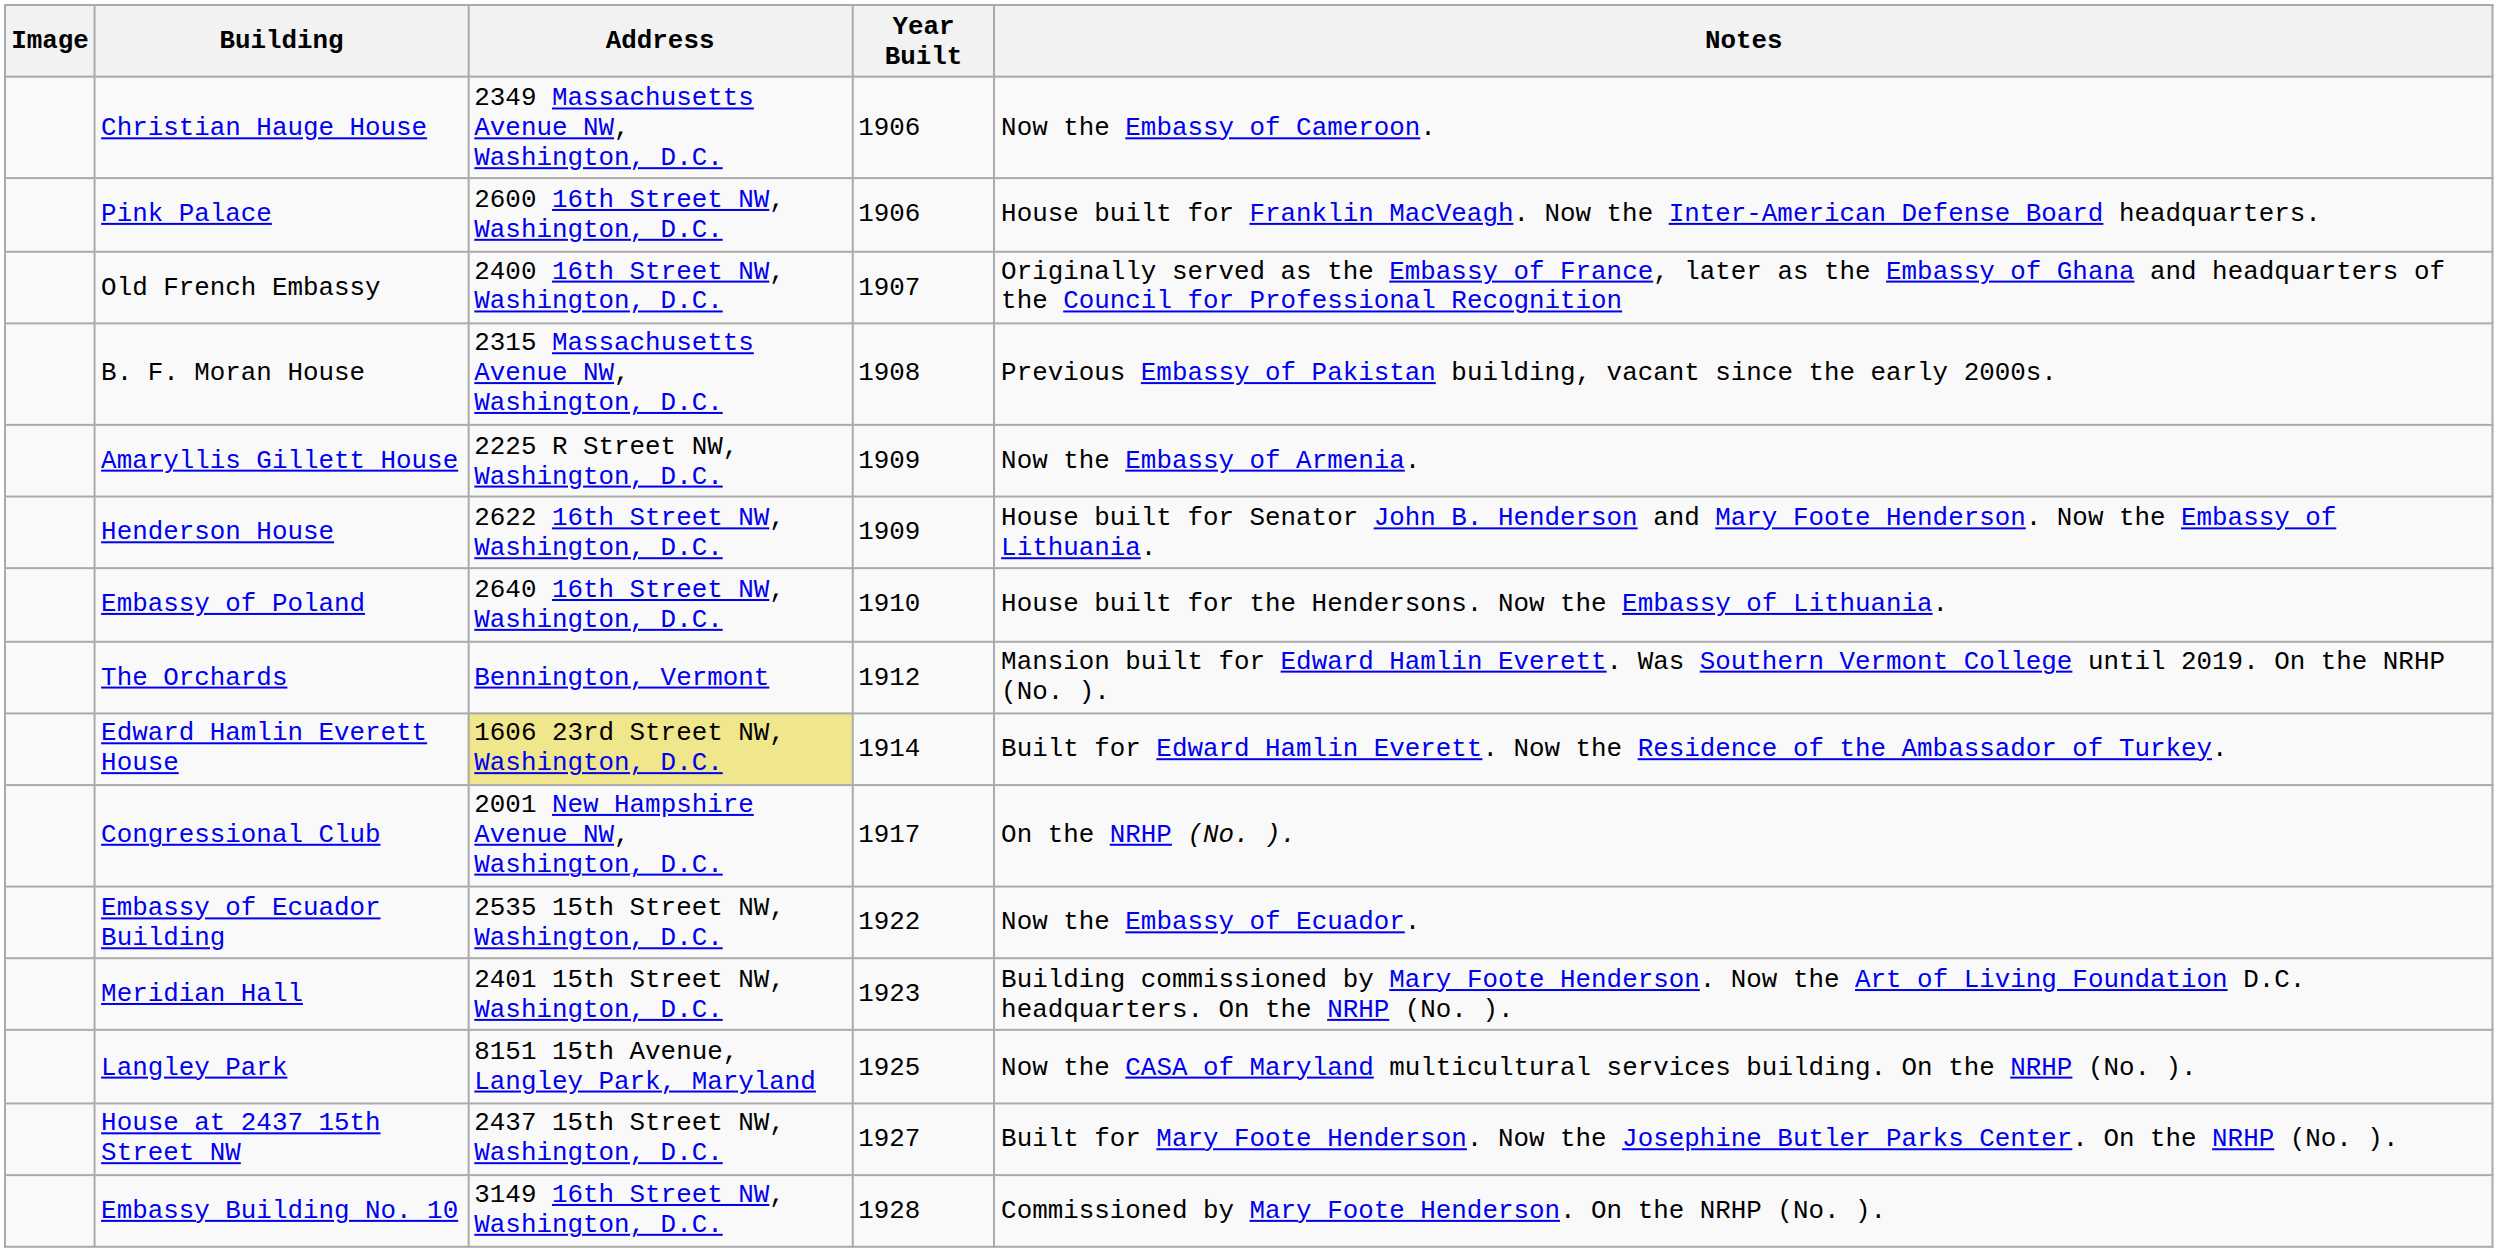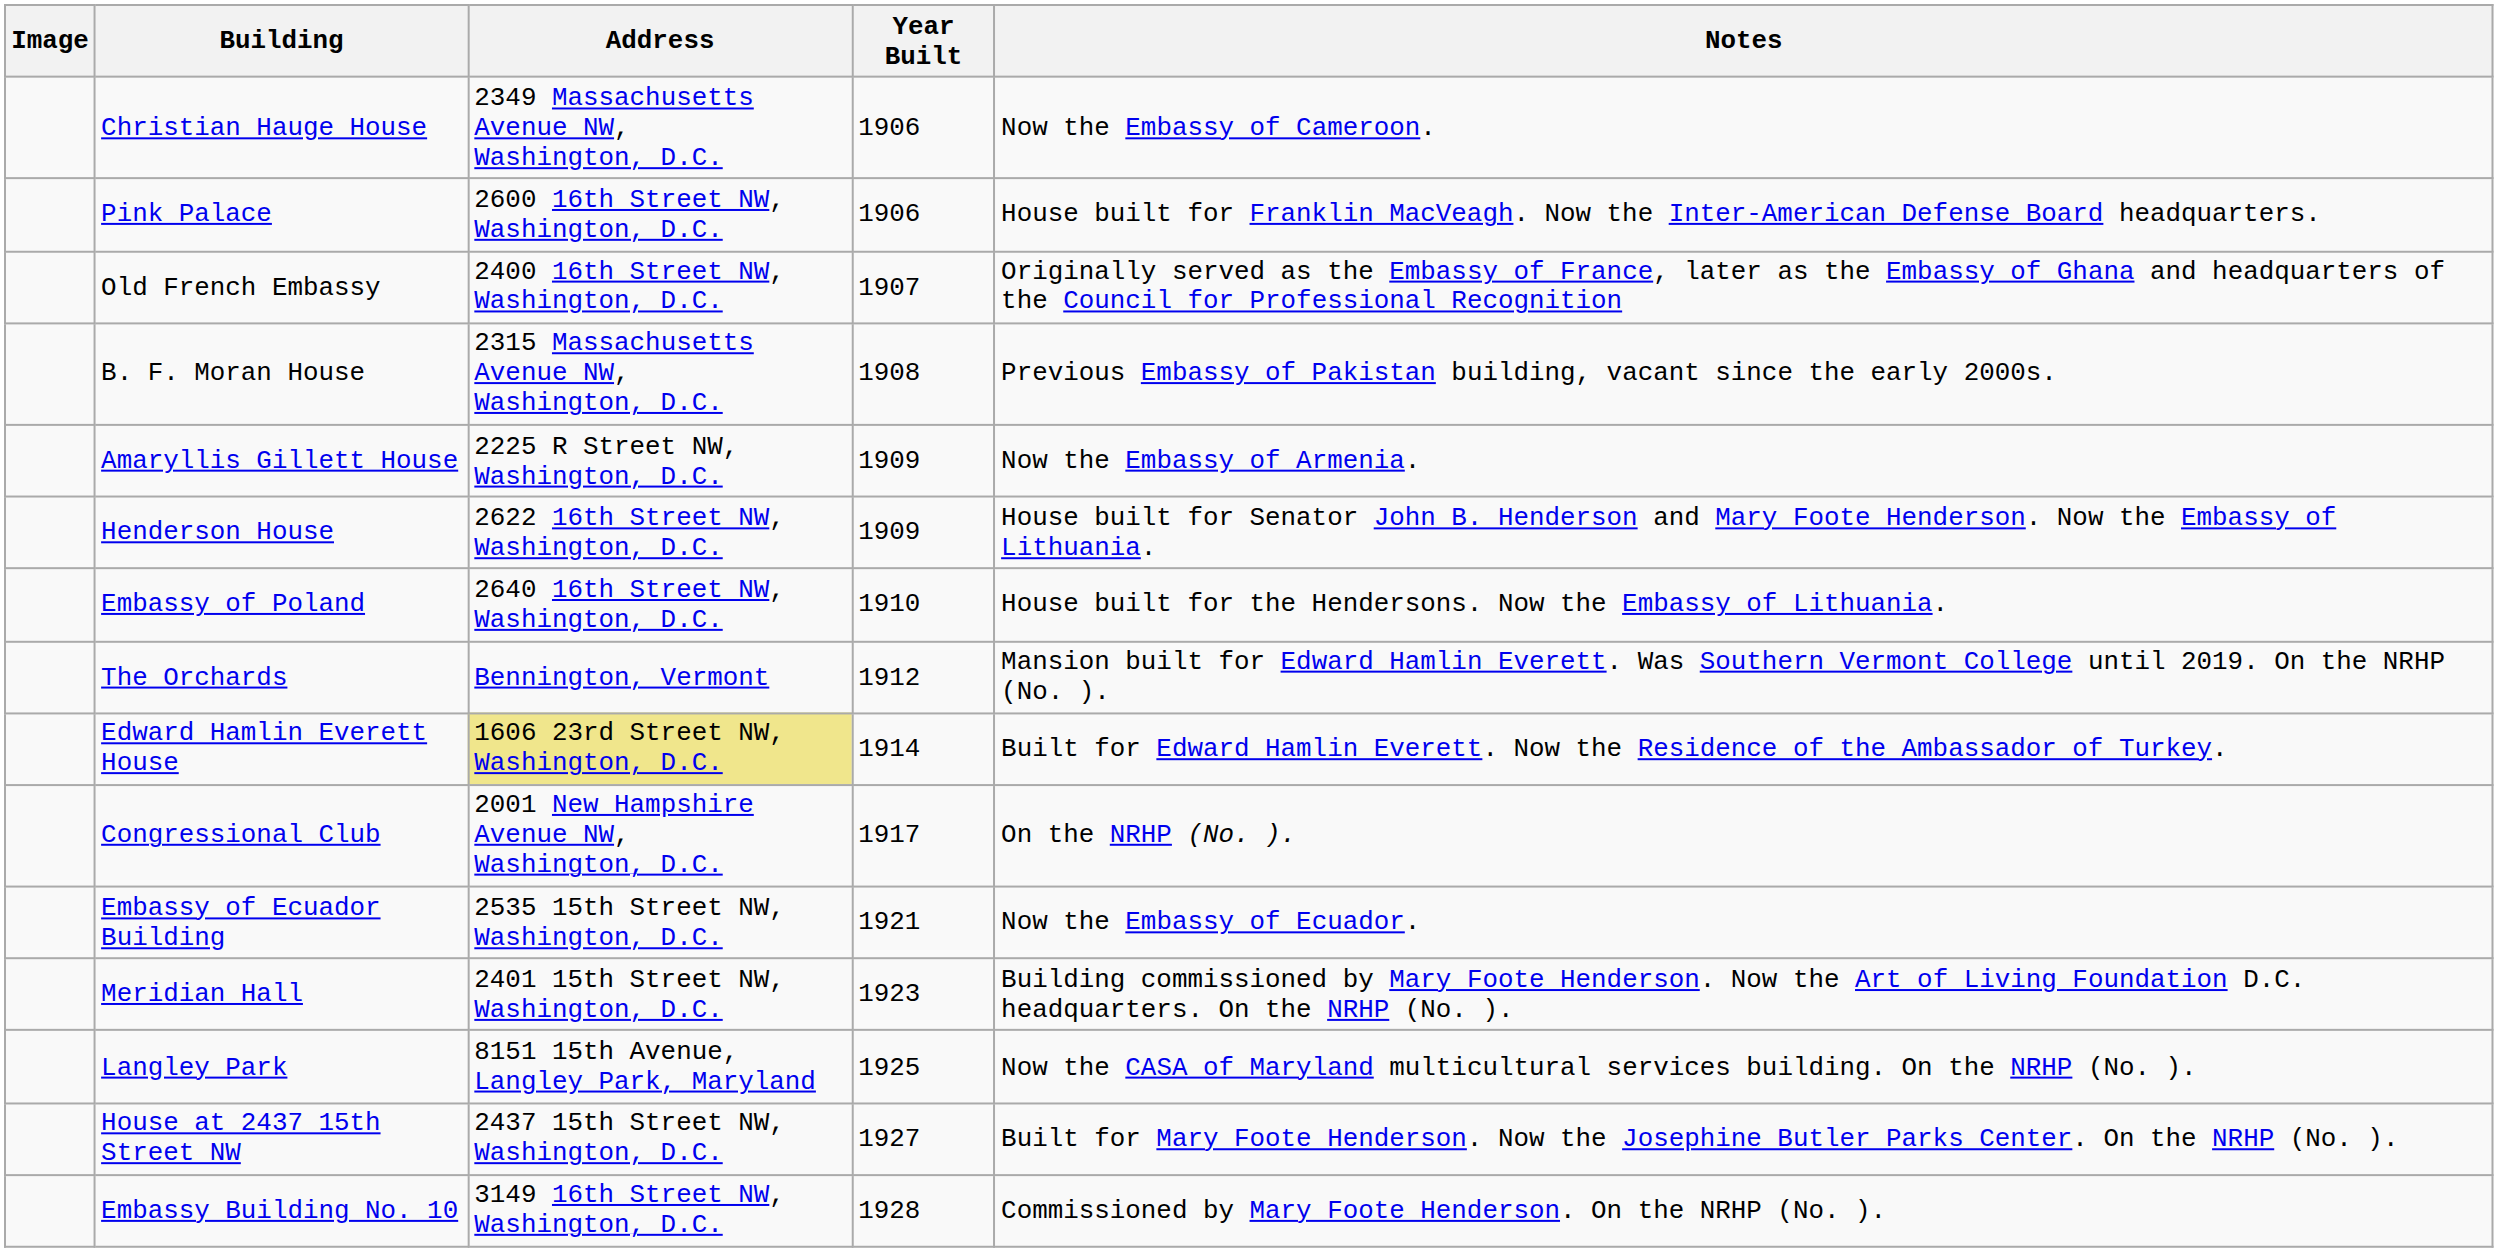Embassy of Ecuador Building | Year Built: 1922 -> 1921
